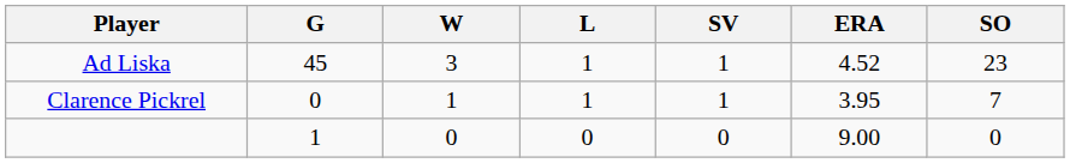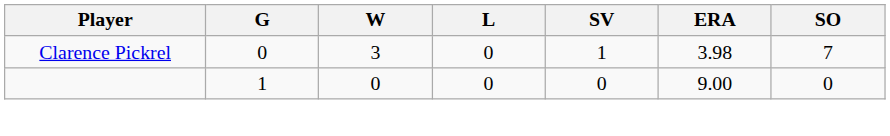- row: Ad Liska | 45 | 3 | 1 | 1 | 4.52 | 23
Clarence Pickrel | W: 1 -> 3
Clarence Pickrel | L: 1 -> 0
Clarence Pickrel | ERA: 3.95 -> 3.98
